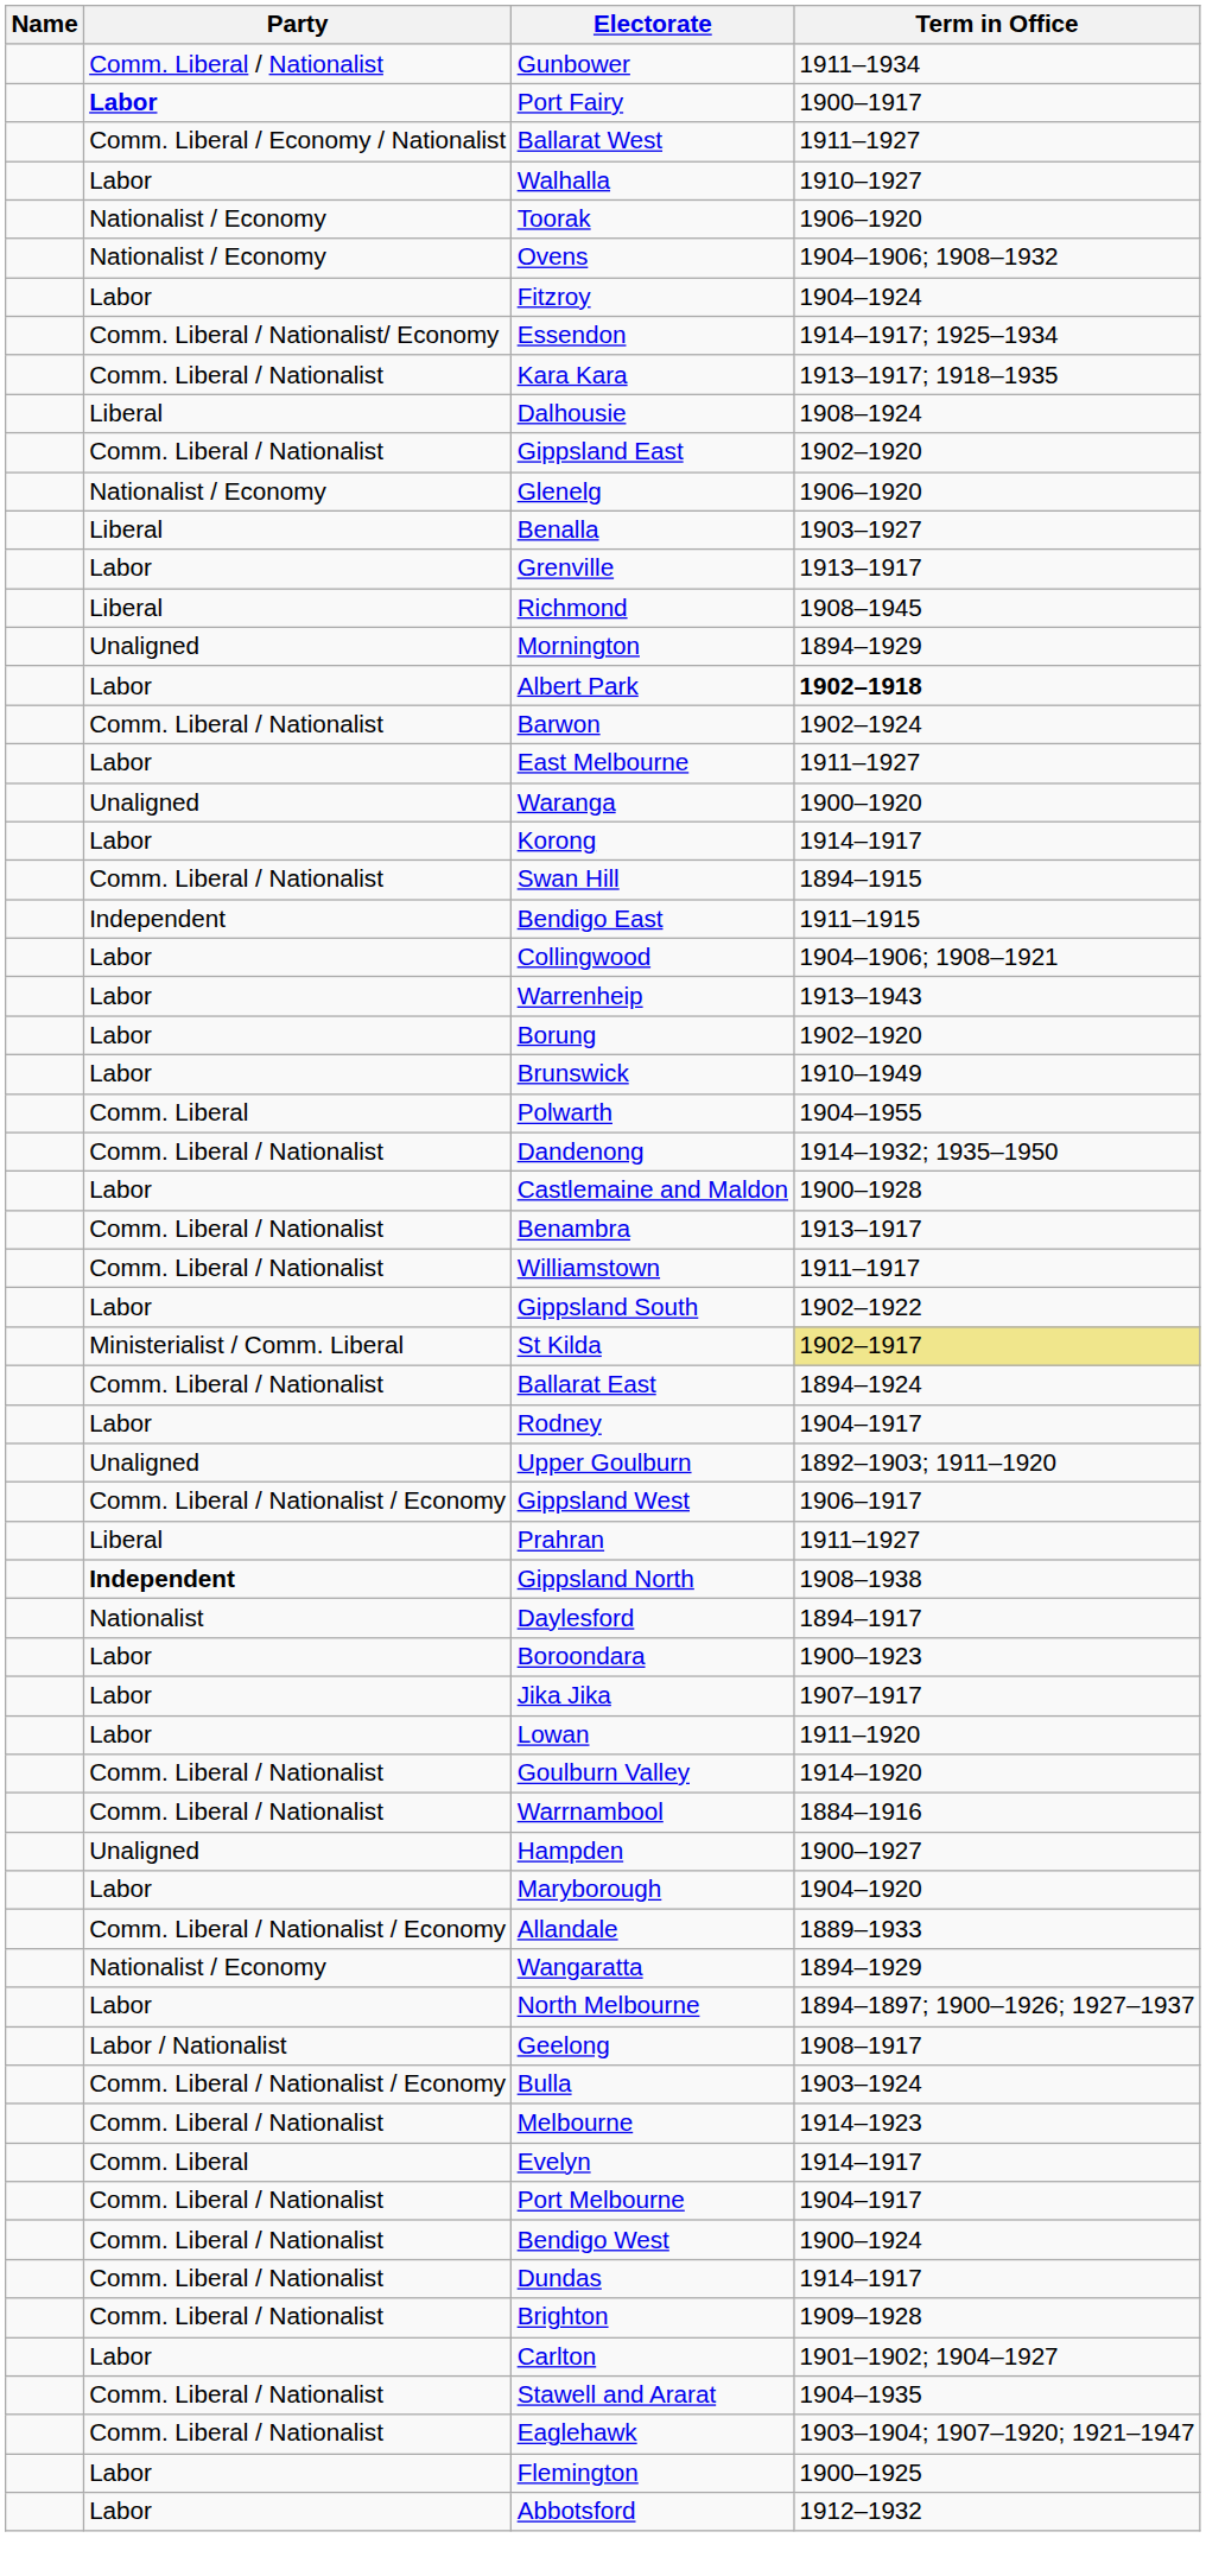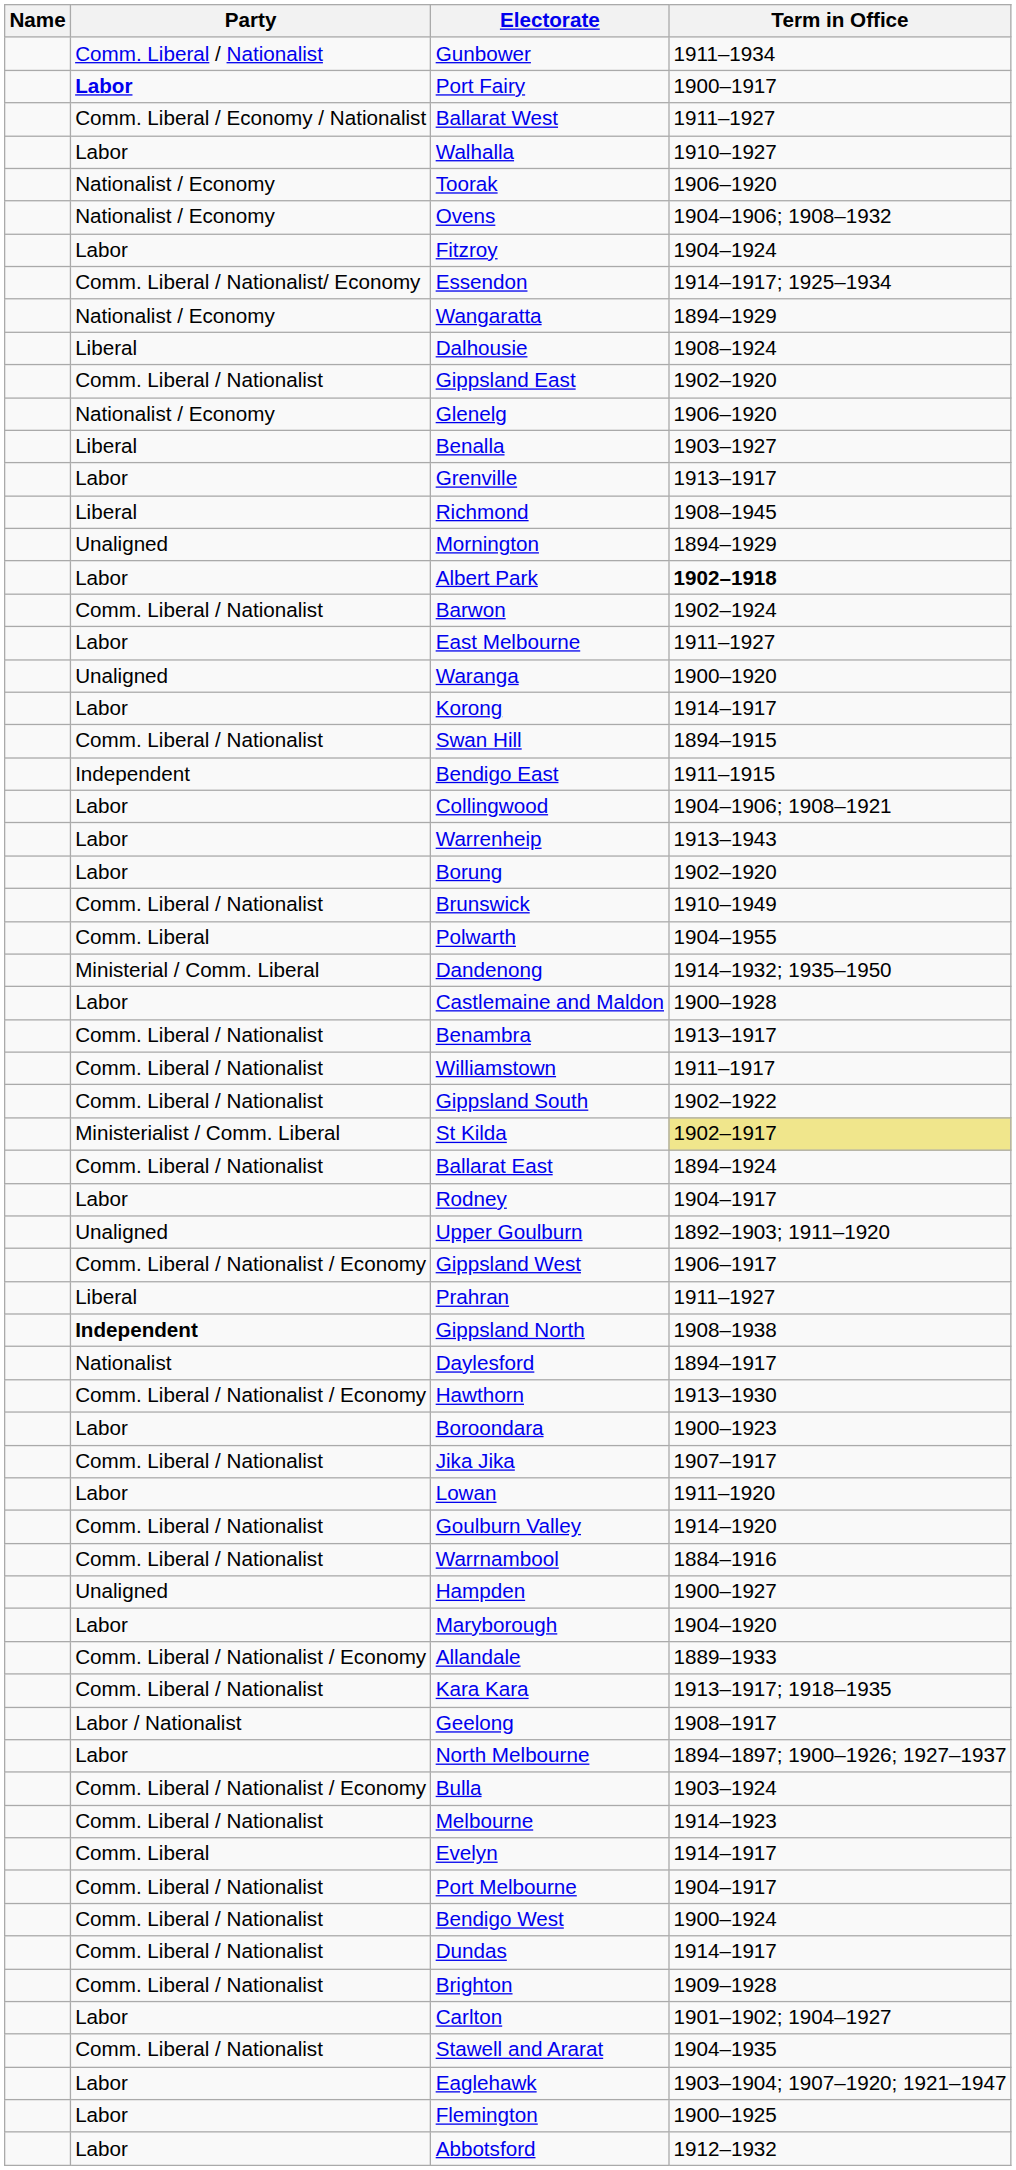rows swapped: Wangaratta <-> Kara Kara
Brunswick | Party: Labor -> Comm. Liberal / Nationalist
Dandenong | Party: Comm. Liberal / Nationalist -> Ministerial / Comm. Liberal
Gippsland South | Party: Labor -> Comm. Liberal / Nationalist
+ row: Comm. Liberal / Nationalist / Economy | Hawthorn | 1913–1930
Jika Jika | Party: Labor -> Comm. Liberal / Nationalist
rows swapped: Geelong <-> North Melbourne
Eaglehawk | Party: Comm. Liberal / Nationalist -> Labor
